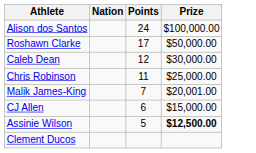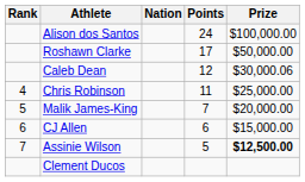+ column: Rank | 4 | 5 | 6 | 7
Caleb Dean | Prize: $30,000.00 -> $30,000.06
Malik James-King | Prize: $20,001.00 -> $20,000.00
